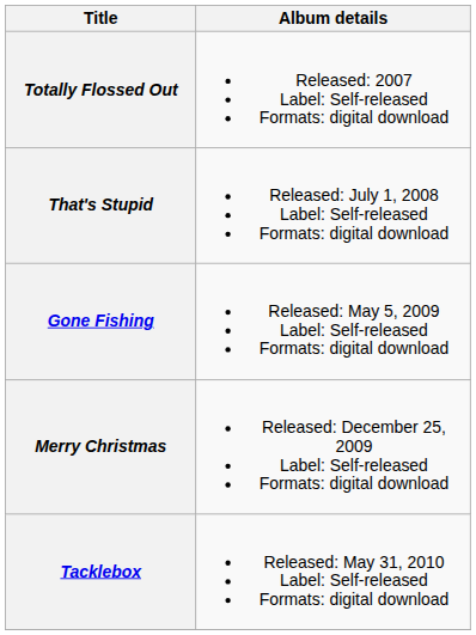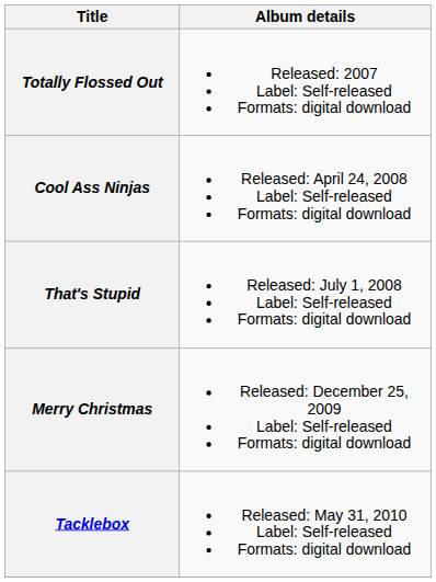+ row: Cool Ass Ninjas | Released: April 24, 2008 Label: Self-released Formats: digital download
- row: Gone Fishing | Released: May 5, 2009 Label: Self-released Formats: digital download
